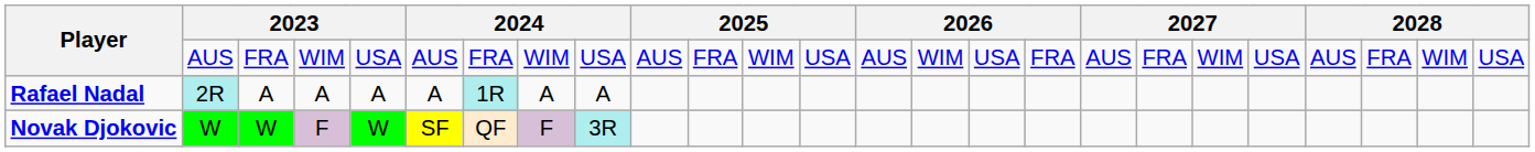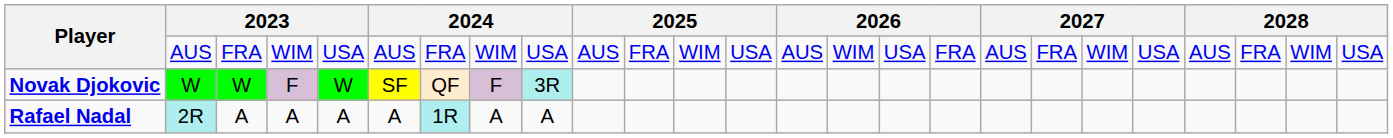rows swapped: Novak Djokovic <-> Rafael Nadal
